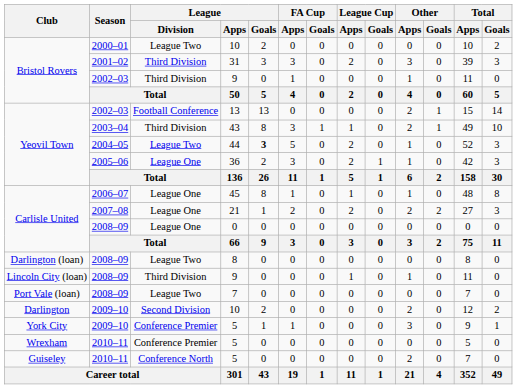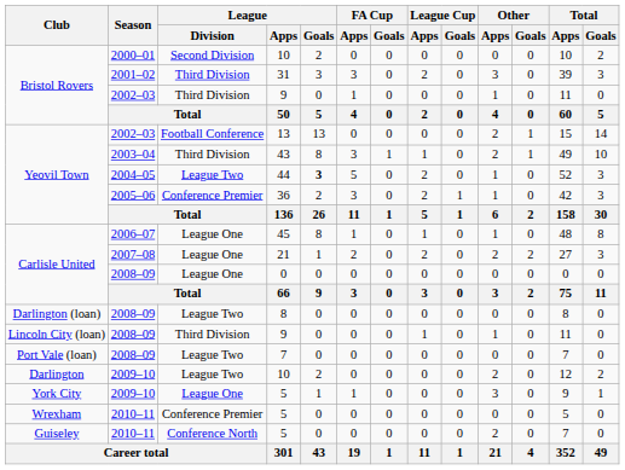Bristol Rovers / 10 | League / Division: League Two -> Second Division
36 | League / Division: League One -> Conference Premier
Darlington / 10 | League / Division: Second Division -> League Two
York City / 5 | League / Division: Conference Premier -> League One
